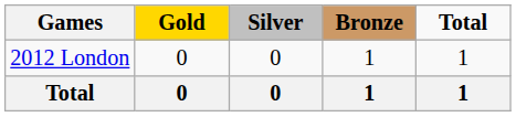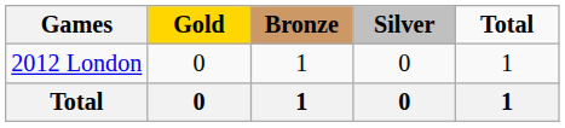columns swapped: Silver <-> Bronze
